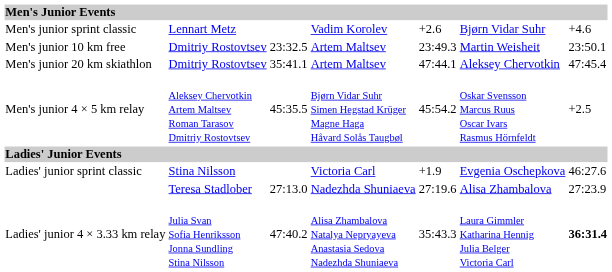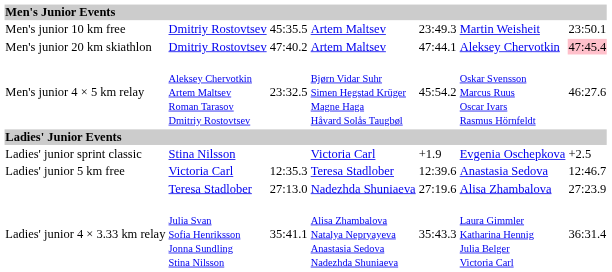- row: Men's junior sprint classic | Lennart Metz | Vadim Korolev | +2.6 | Bjørn Vidar Suhr | +4.6
Men's junior 10 km free | column 3: 23:32.5 -> 45:35.5
Men's junior 20 km skiathlon | column 3: 35:41.1 -> 47:40.2
Men's junior 20 km skiathlon | column 7: no background -> pink background
Men's junior 4 × 5 km relay | column 3: 45:35.5 -> 23:32.5
Men's junior 4 × 5 km relay | column 7: +2.5 -> 46:27.6
Ladies' junior sprint classic | column 7: 46:27.6 -> +2.5
+ row: Ladies' junior 5 km free | Victoria Carl | 12:35.3 | Teresa Stadlober | 12:39.6 | Anastasia Sedova | 12:46.7
Ladies' junior 4 × 3.33 km relay | column 3: 47:40.2 -> 35:41.1
Ladies' junior 4 × 3.33 km relay | column 7: bold -> normal
